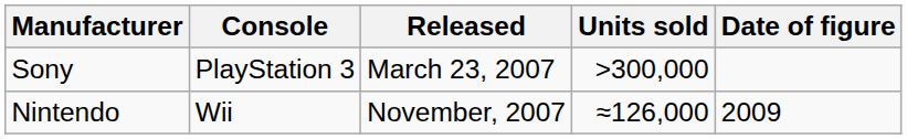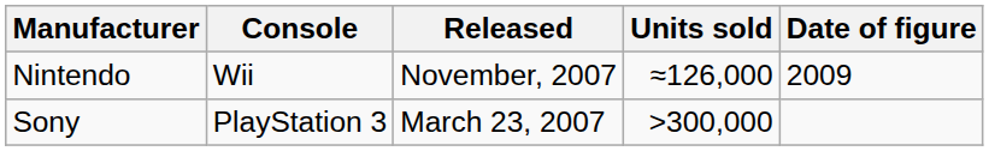rows swapped: Sony <-> Nintendo
